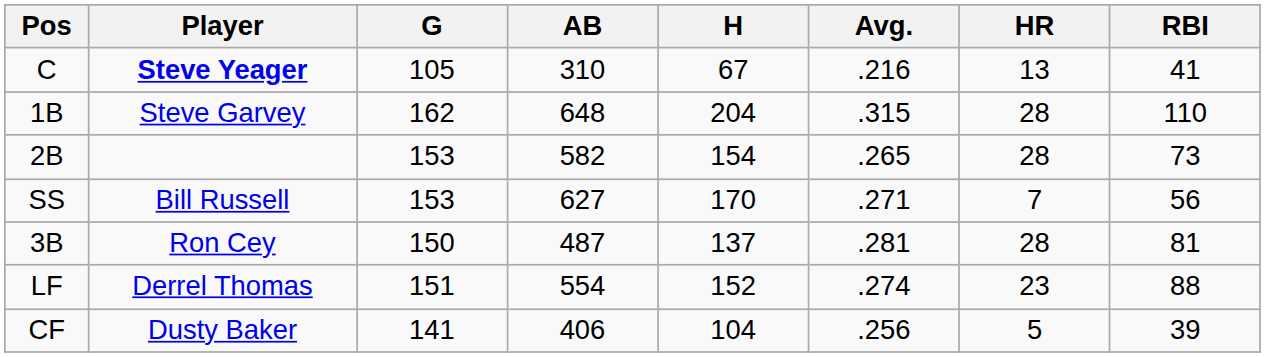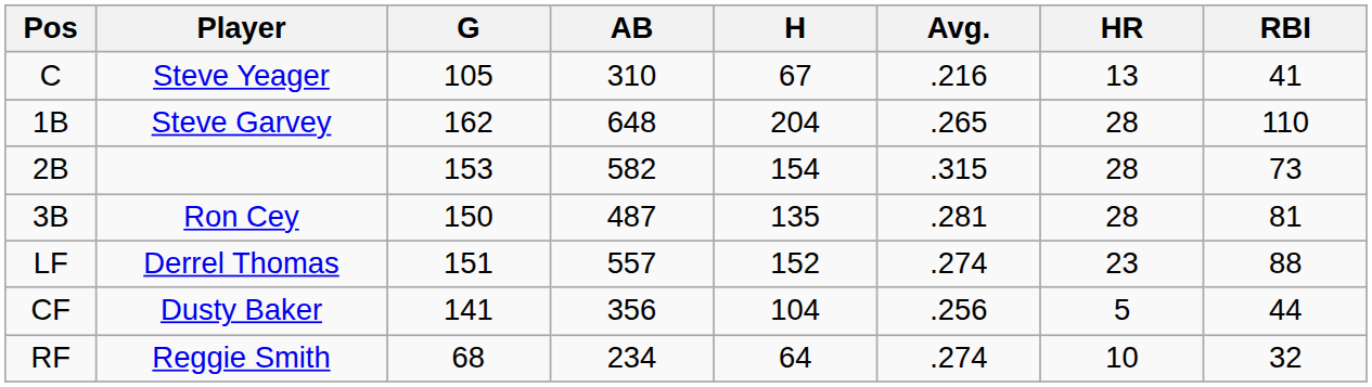C | Player: bold -> normal
1B | Avg.: .315 -> .265
2B | Avg.: .265 -> .315
- row: SS | Bill Russell | 153 | 627 | 170 | .271 | 7 | 56
3B | H: 137 -> 135
LF | AB: 554 -> 557
CF | AB: 406 -> 356
CF | RBI: 39 -> 44
+ row: RF | Reggie Smith | 68 | 234 | 64 | .274 | 10 | 32
